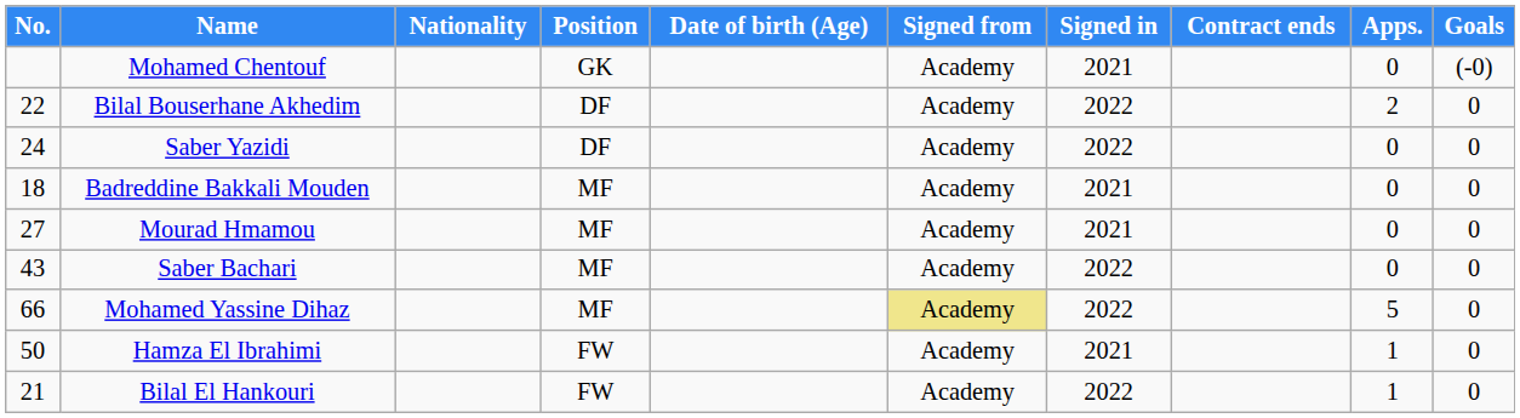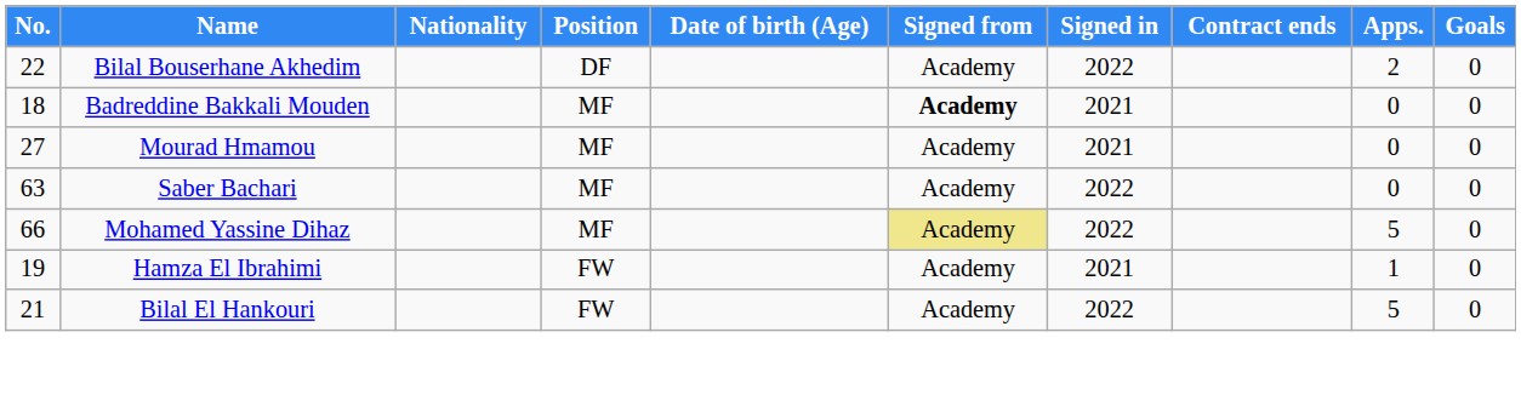- row: Mohamed Chentouf | GK | Academy | 2021 | 0 | (-0)
- row: 24 | Saber Yazidi | DF | Academy | 2022 | 0 | 0
Badreddine Bakkali Mouden | Signed from: normal -> bold
Saber Bachari | No.: 43 -> 63
Hamza El Ibrahimi | No.: 50 -> 19
Bilal El Hankouri | Apps.: 1 -> 5
